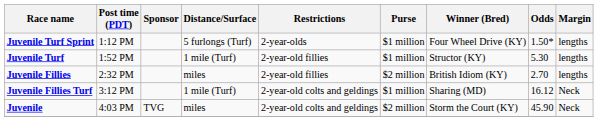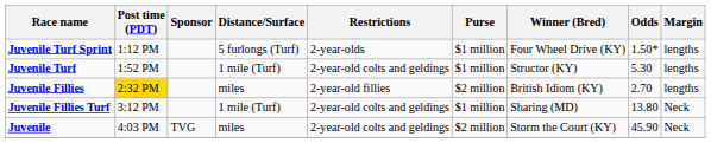Juvenile Turf | Restrictions: 2-year-old fillies -> 2-year-old colts and geldings
Juvenile Fillies | Post time (PDT): no background -> gold background
Juvenile Fillies Turf | Odds: 16.12 -> 13.80
